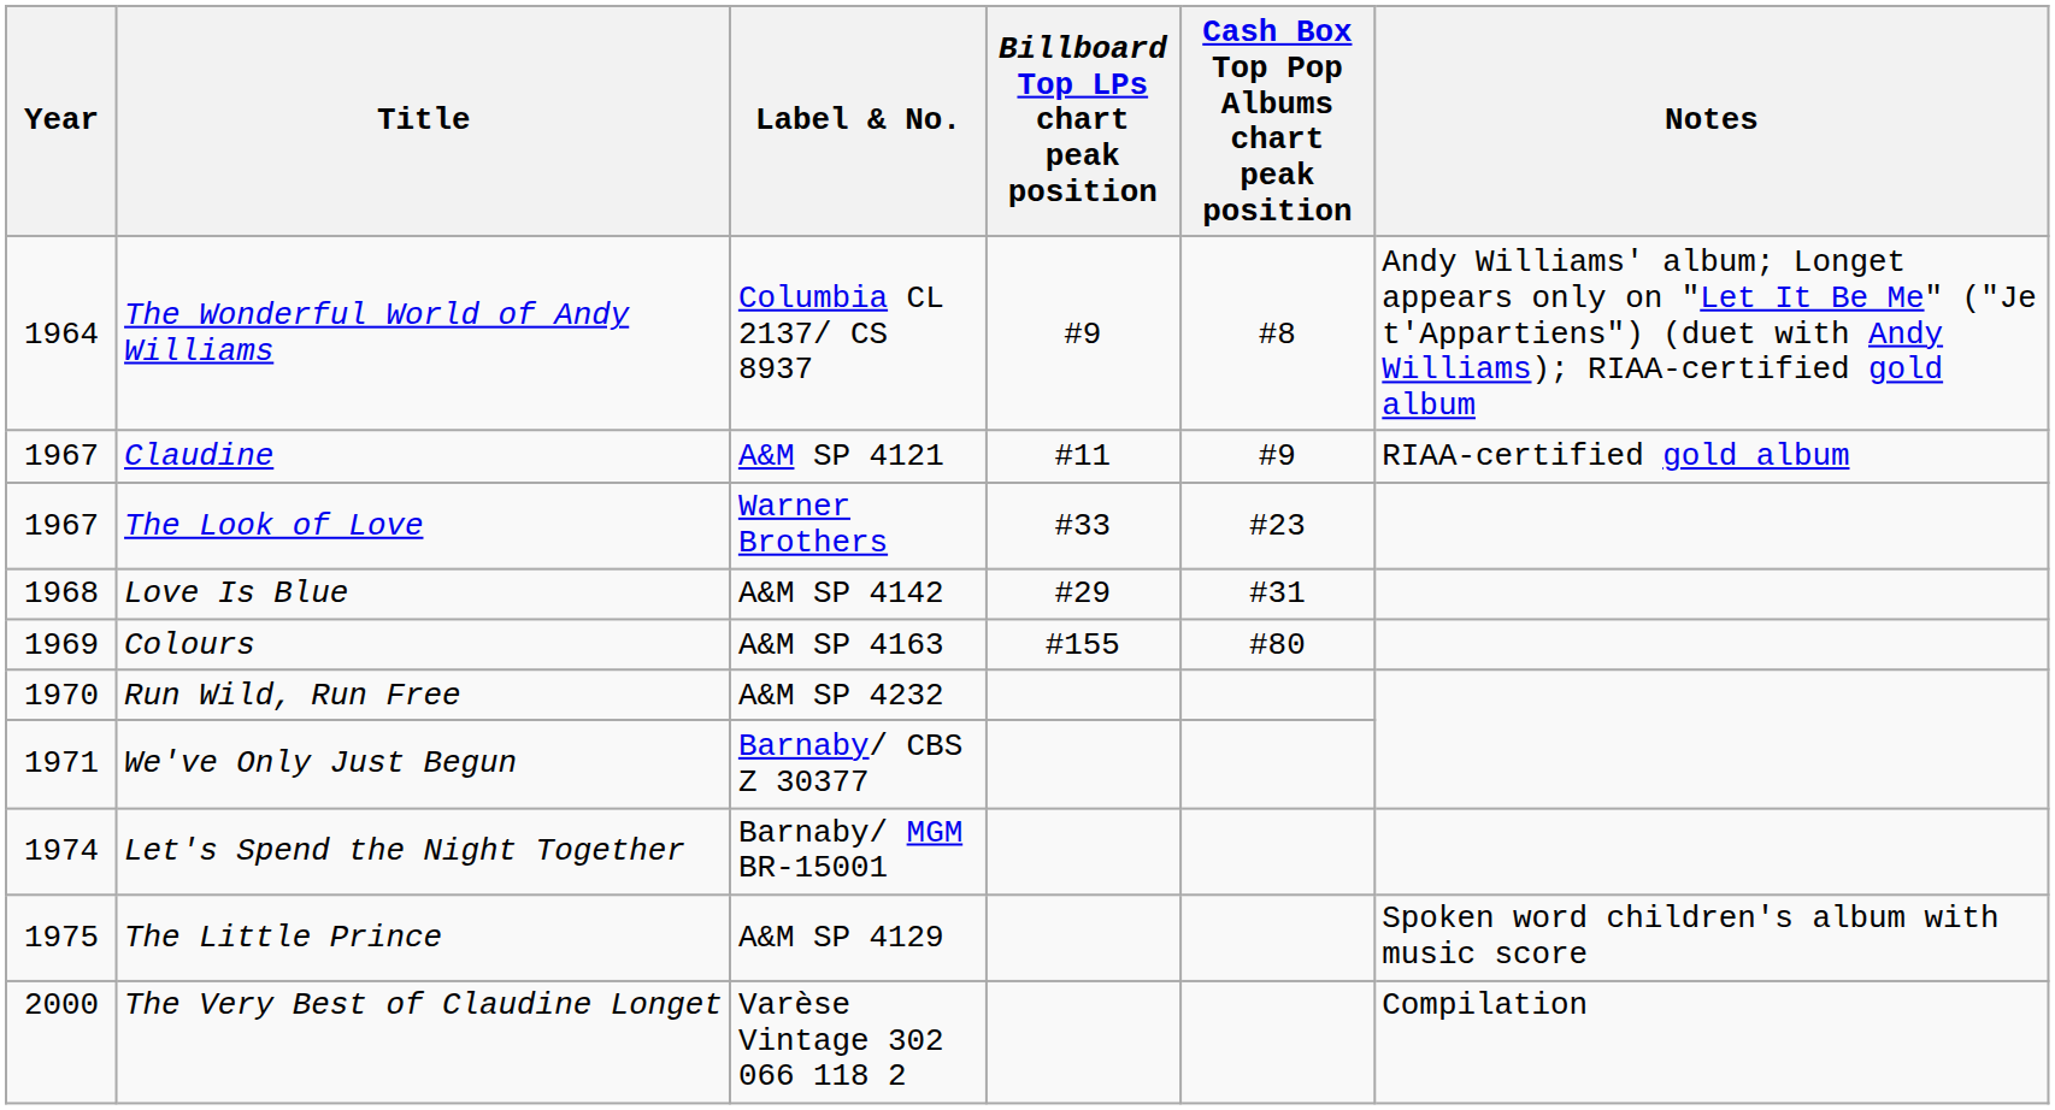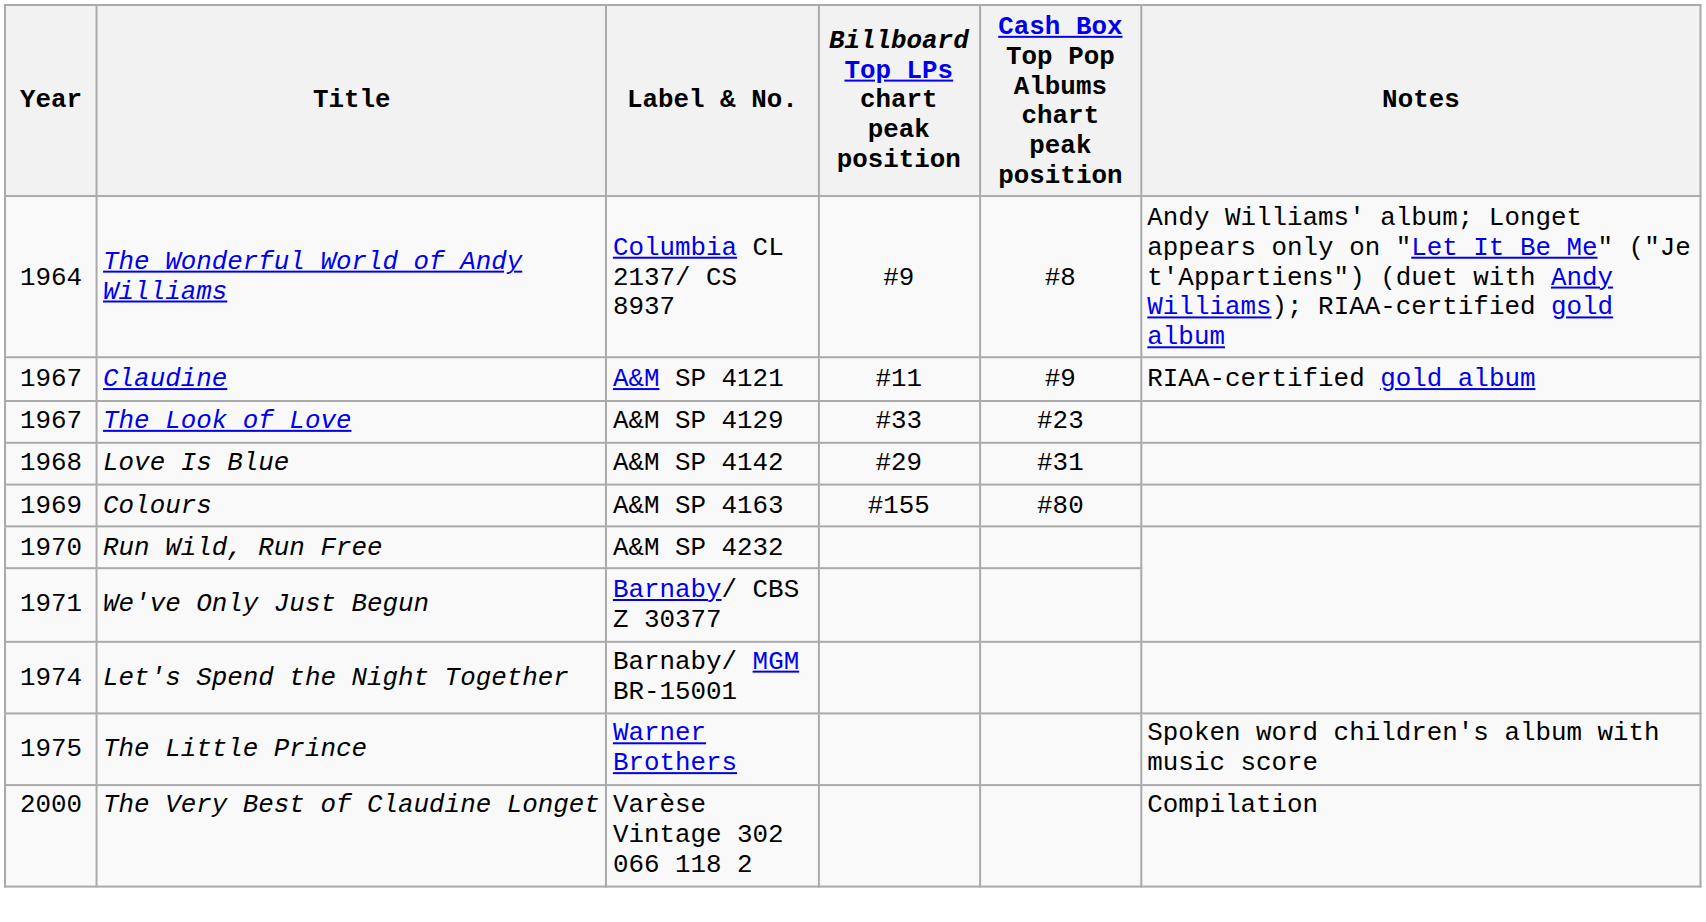The Look of Love | Label & No.: Warner Brothers -> A&M SP 4129
The Little Prince | Label & No.: A&M SP 4129 -> Warner Brothers
